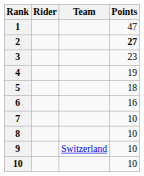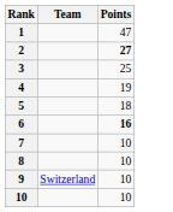- column: Rider
3 | Points: 23 -> 25
6 | Points: normal -> bold
